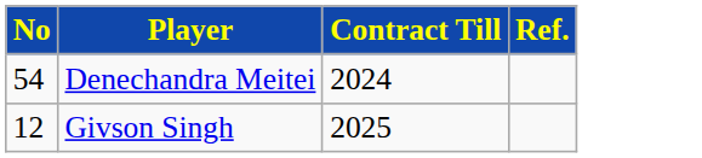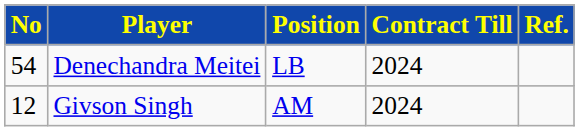+ column: Position | LB | AM
Givson Singh | Contract Till: 2025 -> 2024
